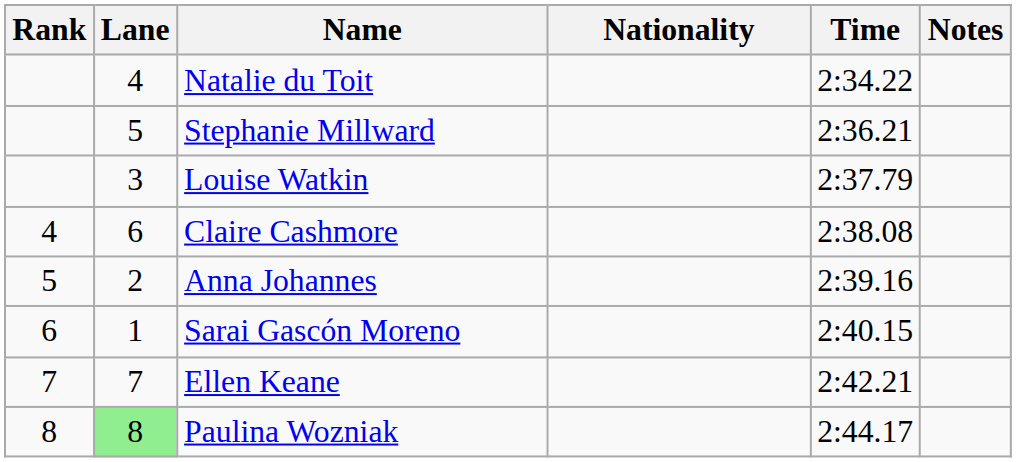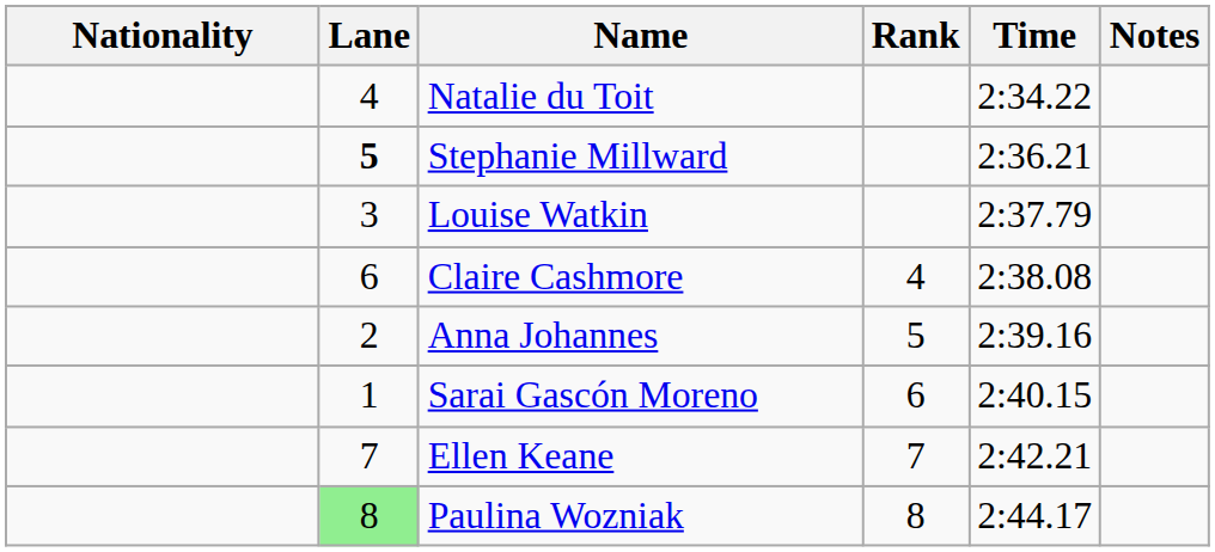columns swapped: Rank <-> Nationality
Stephanie Millward | Lane: normal -> bold
